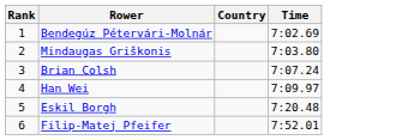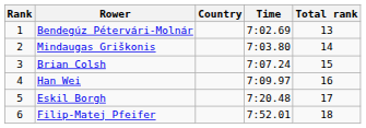+ column: Total rank | 13 | 14 | 15 | 16 | 17 | 18
